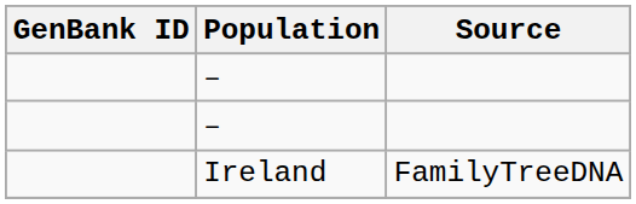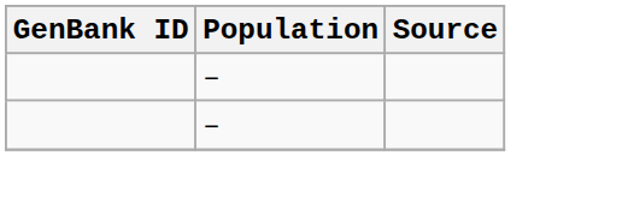- row: Ireland | FamilyTreeDNA
